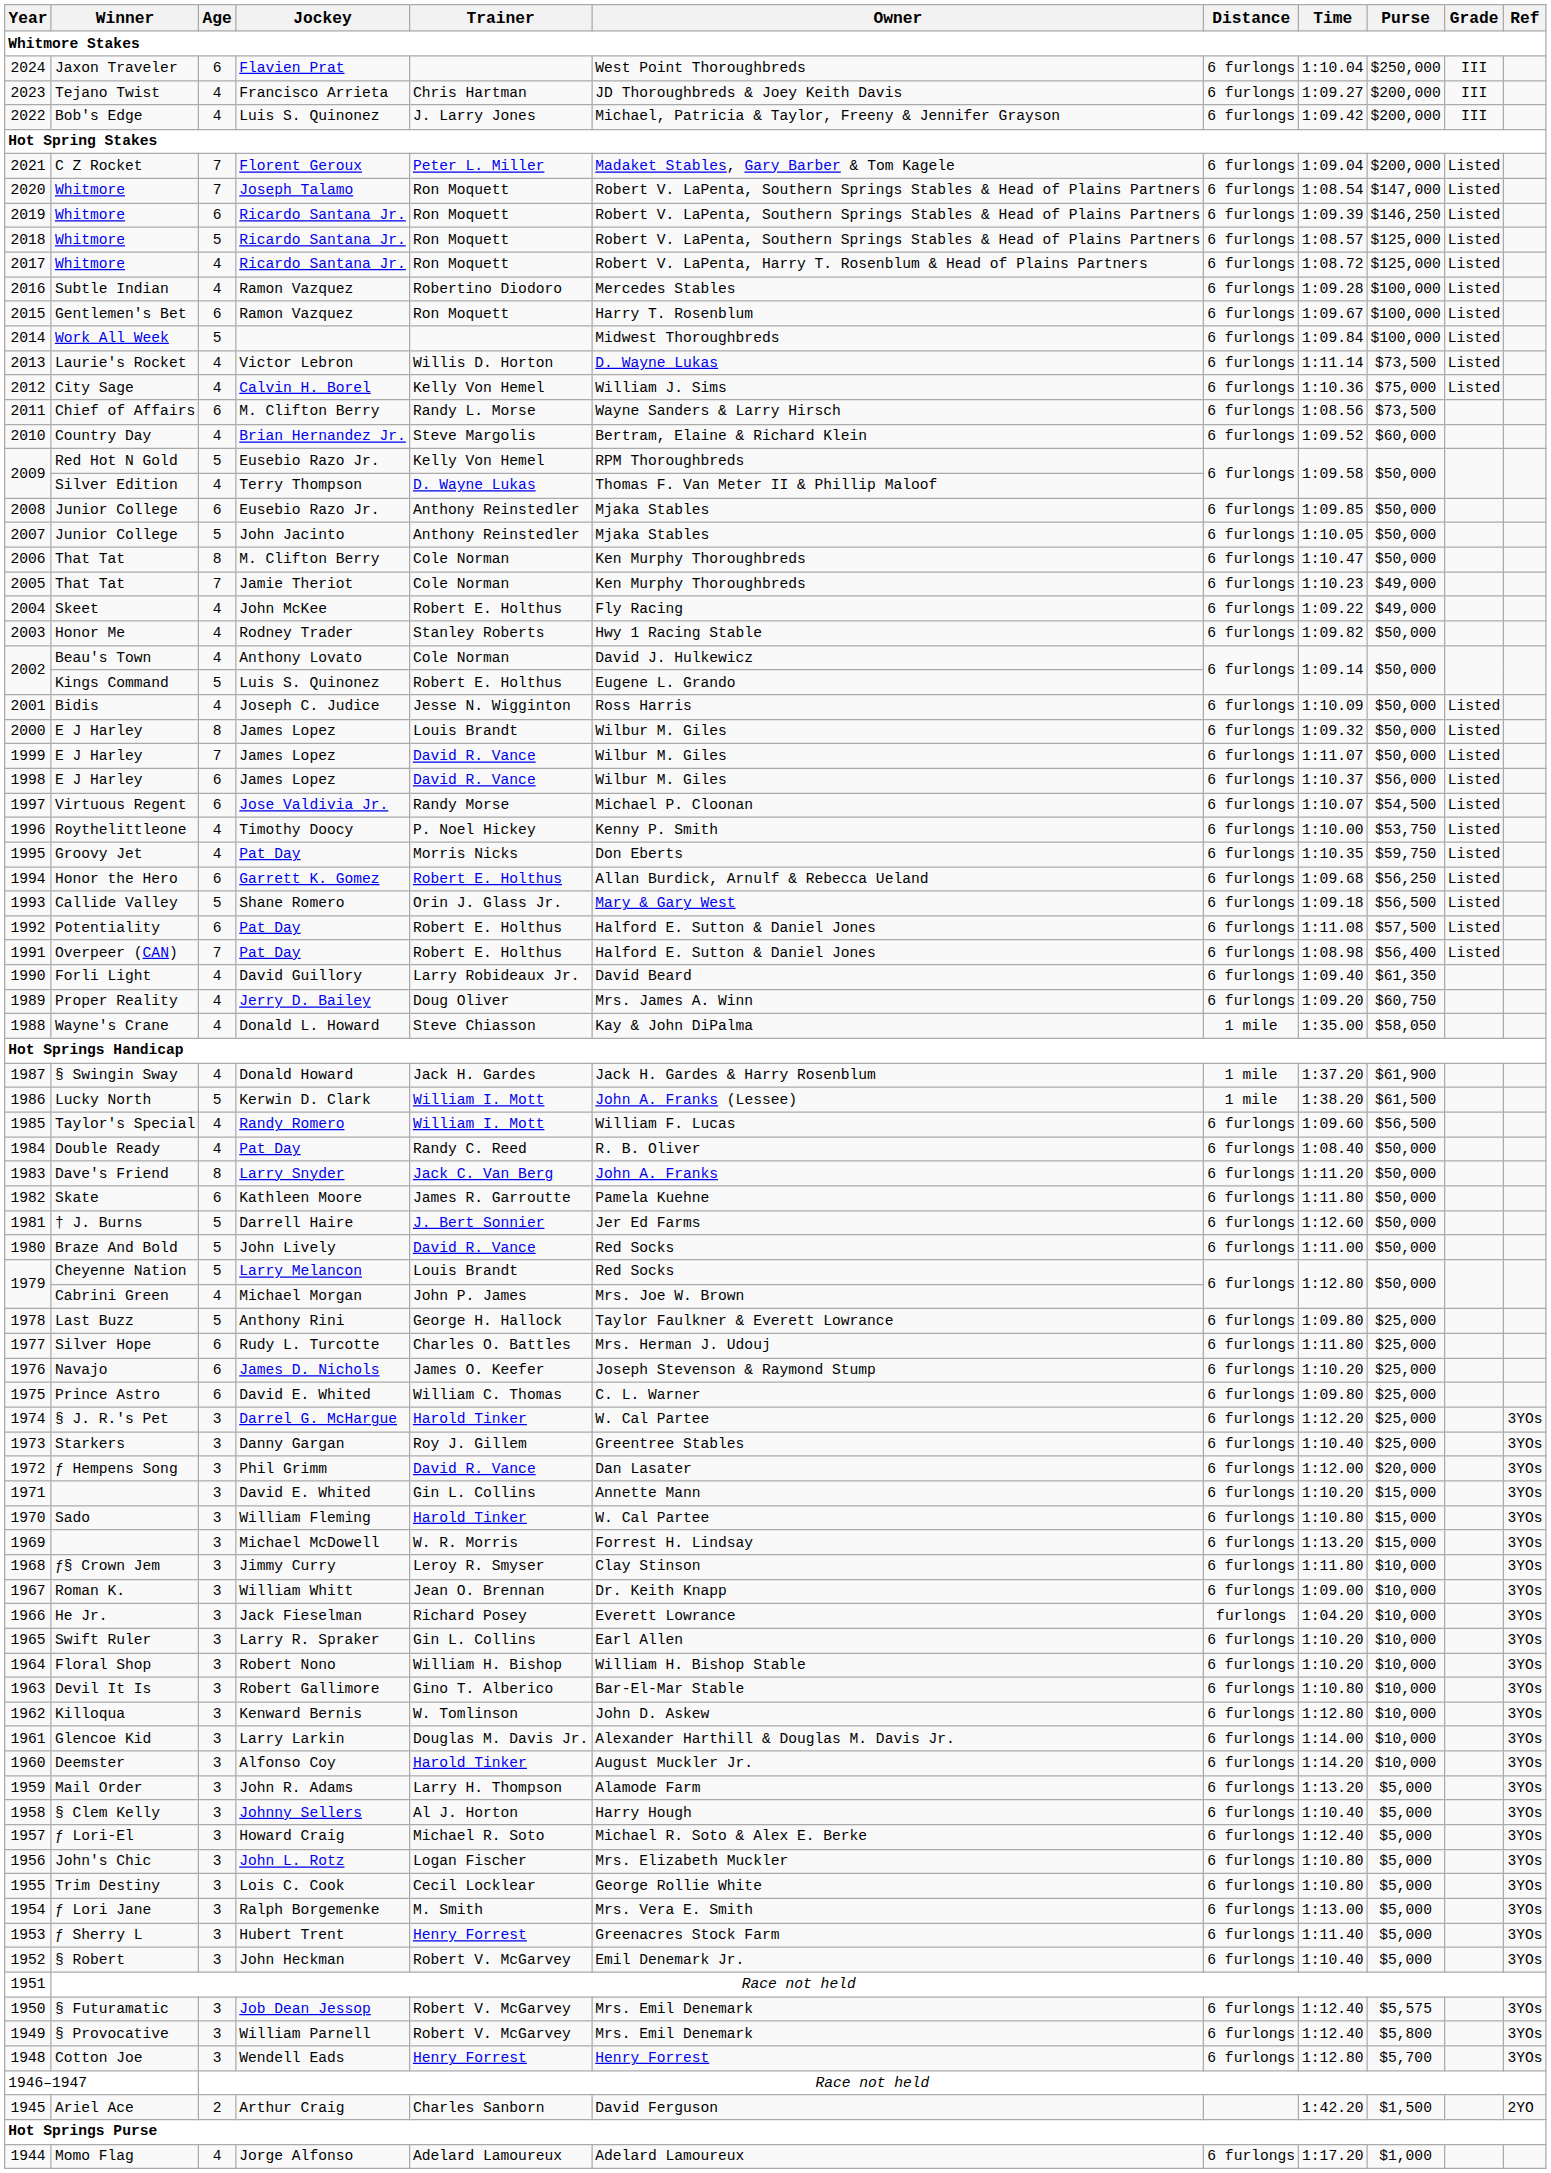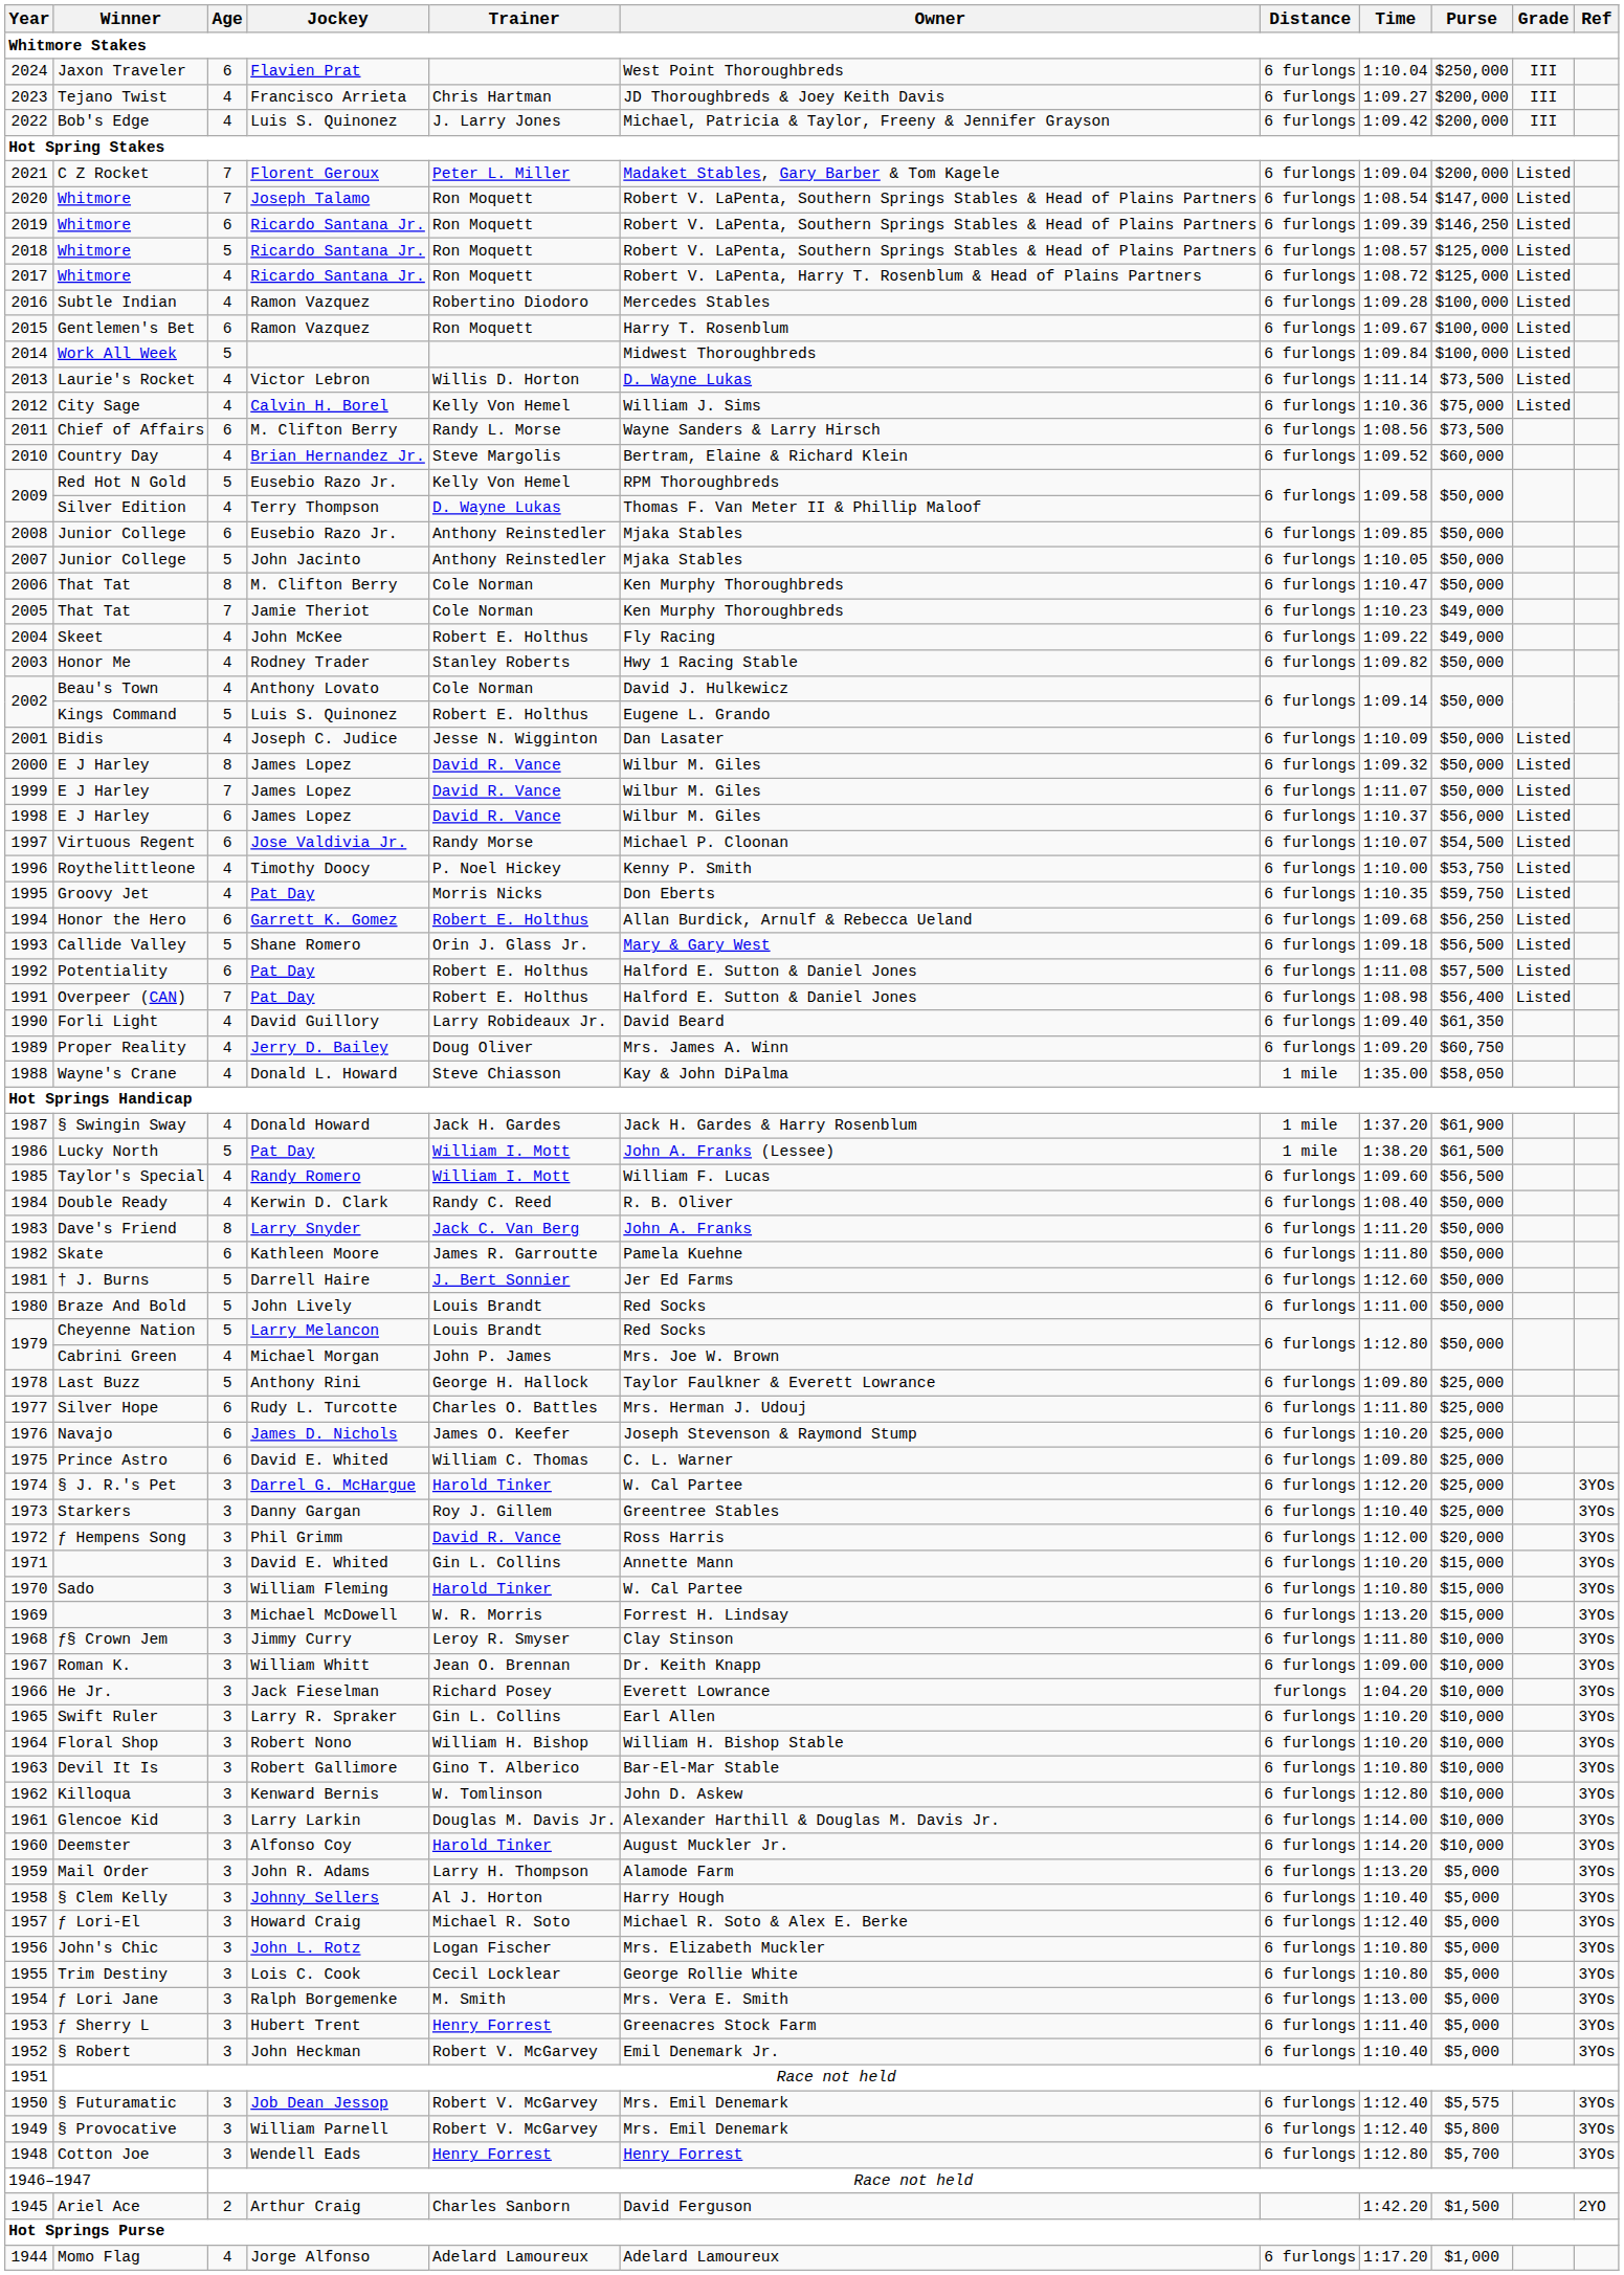Bidis | Owner: Ross Harris -> Dan Lasater
2000 / E J Harley | Trainer: Louis Brandt -> David R. Vance
Lucky North | Jockey: Kerwin D. Clark -> Pat Day
Double Ready | Jockey: Pat Day -> Kerwin D. Clark
Braze And Bold | Trainer: David R. Vance -> Louis Brandt
ƒ Hempens Song | Owner: Dan Lasater -> Ross Harris
